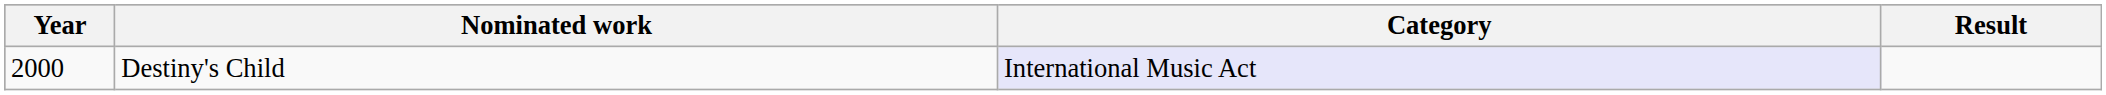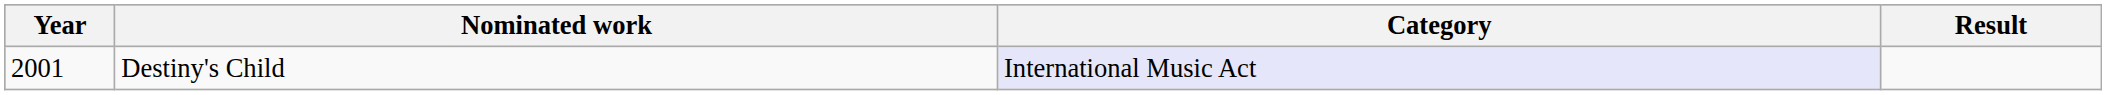Destiny's Child | Year: 2000 -> 2001
